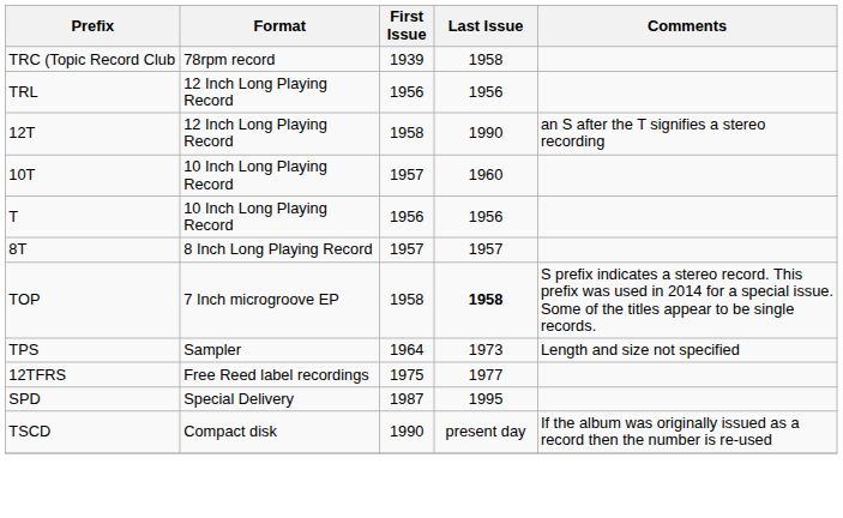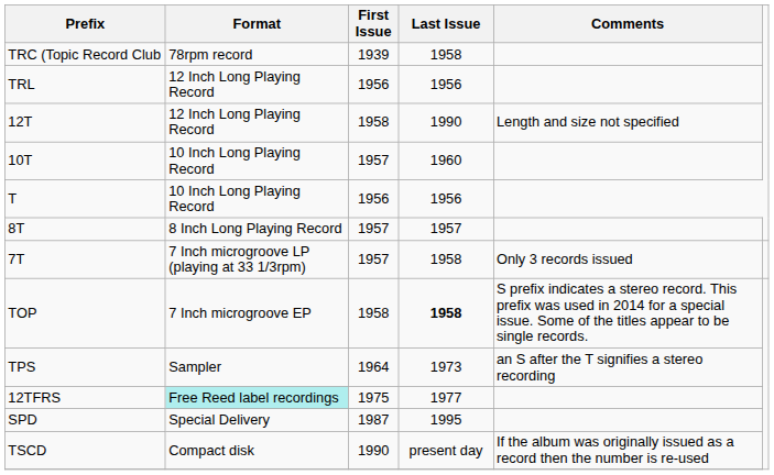12T | Comments: an S after the T signifies a stereo recording -> Length and size not specified
+ row: 7T | 7 Inch microgroove LP (playing at 33 1/3rpm) | 1957 | 1958 | Only 3 records issued
TPS | Comments: Length and size not specified -> an S after the T signifies a stereo recording
12TFRS | Format: no background -> paleturquoise background
